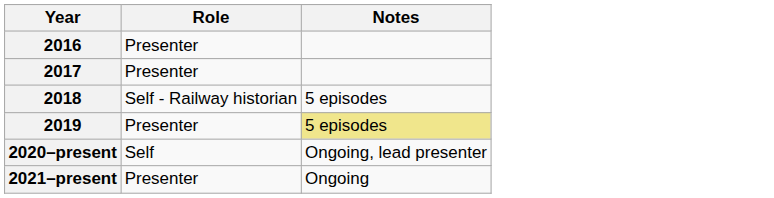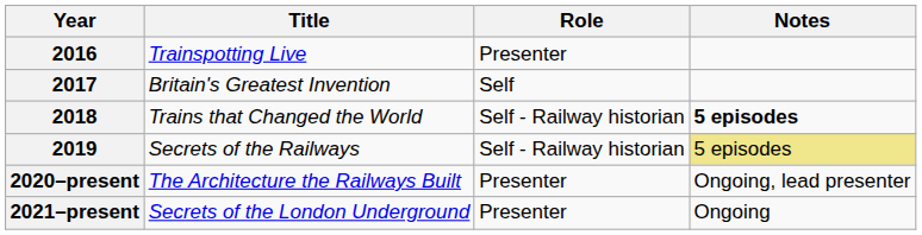+ column: Title | Trainspotting Live | Britain's Greatest Invention | Trains that Changed the World | Secrets of the Railways | The Architecture the Railways Built | Secrets of the London Underground
2017 | Role: Presenter -> Self
2018 | Notes: normal -> bold
2019 | Role: Presenter -> Self - Railway historian
2020–present | Role: Self -> Presenter
